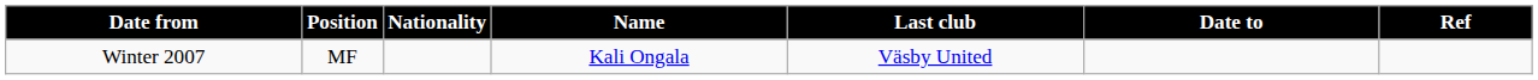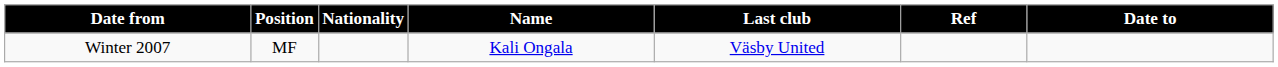columns swapped: Date to <-> Ref
